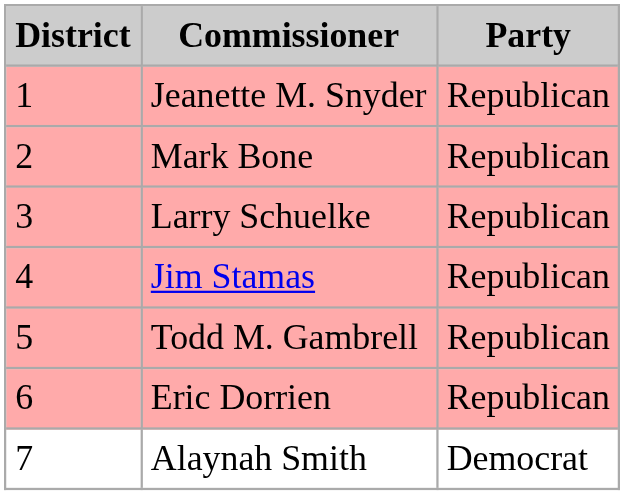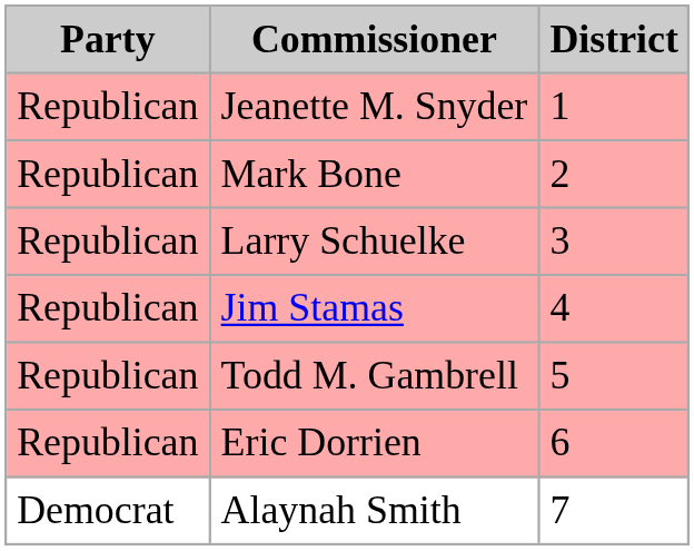columns swapped: District <-> Party
